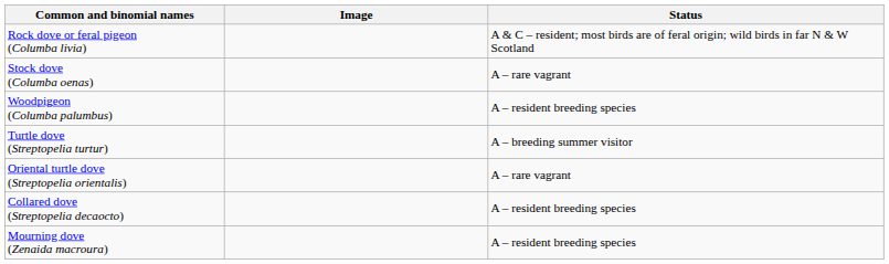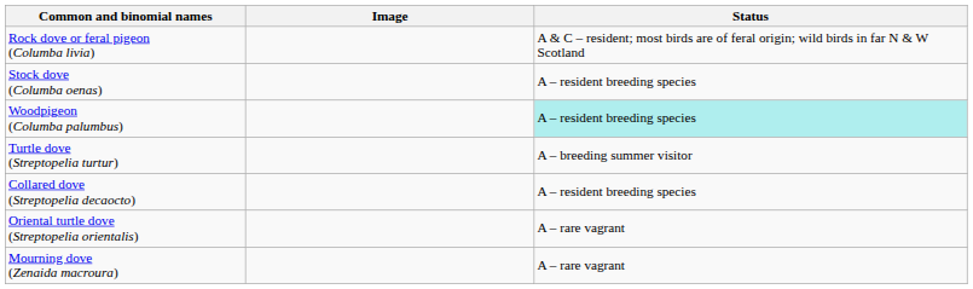Stock dove (Columba oenas) | Status: A – rare vagrant -> A – resident breeding species
Woodpigeon (Columba palumbus) | Status: no background -> paleturquoise background
rows swapped: Oriental turtle dove (Streptopelia orientalis) <-> Collared dove (Streptopelia decaocto)
Mourning dove (Zenaida macroura) | Status: A – resident breeding species -> A – rare vagrant
